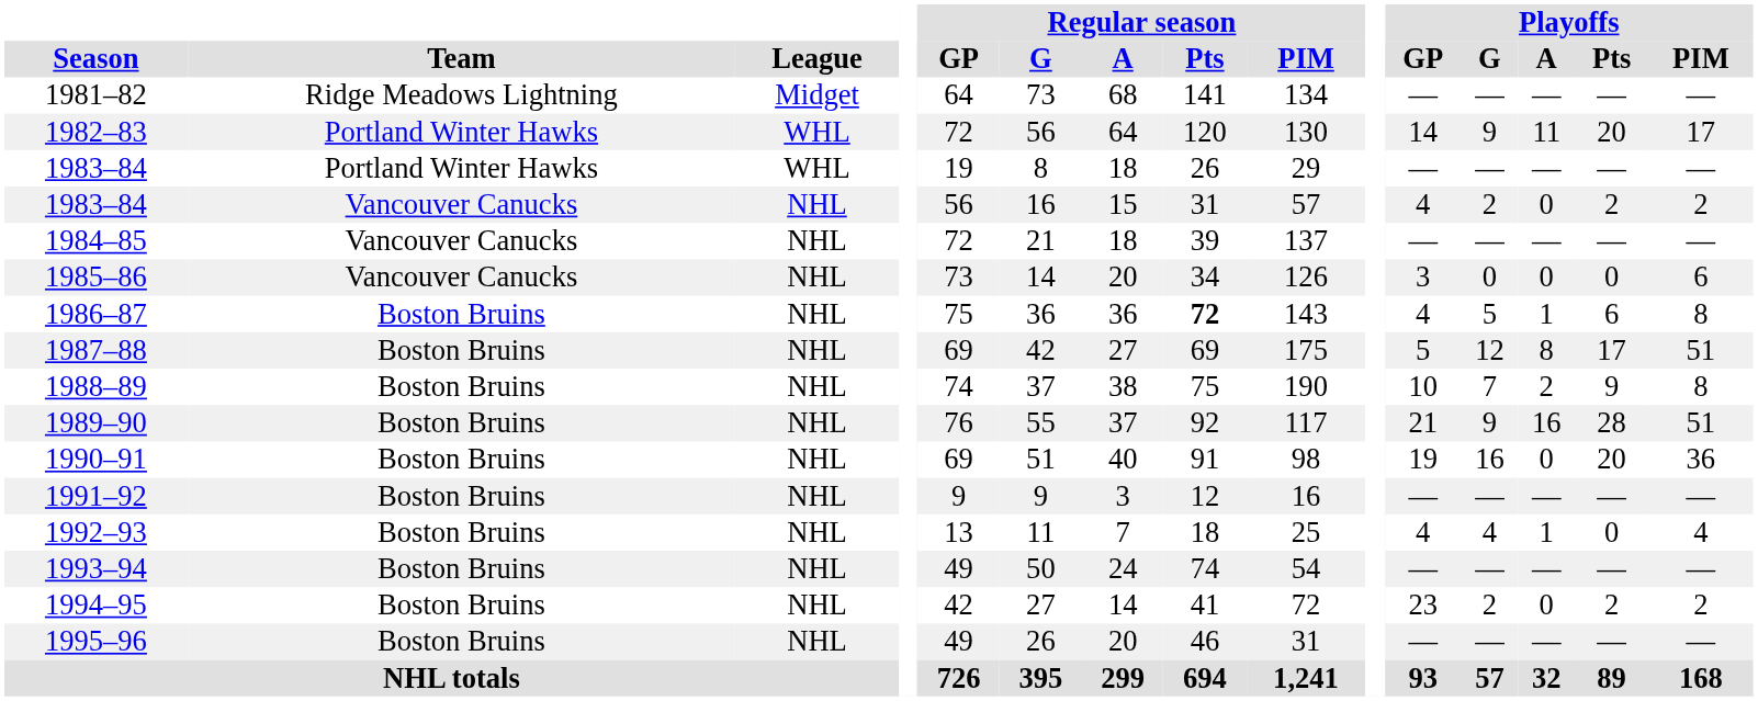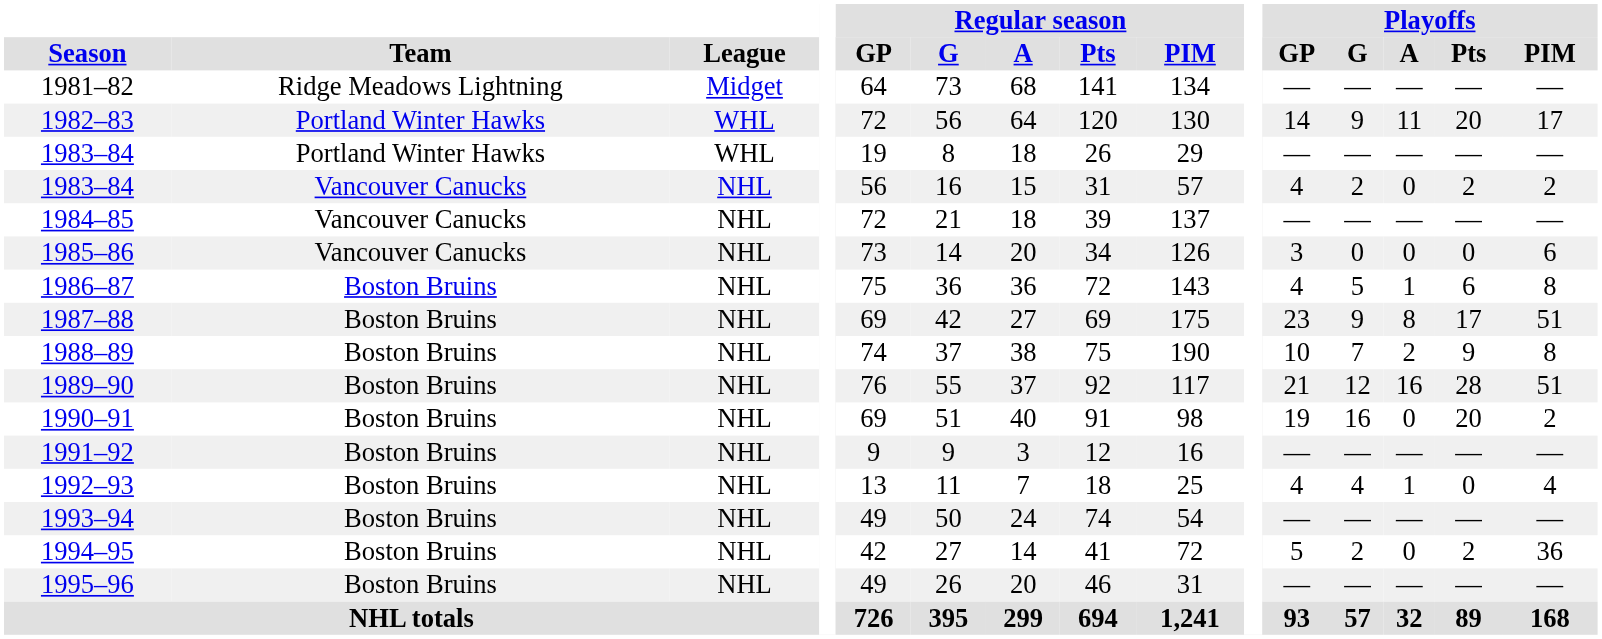1986–87 | Regular season / Pts: bold -> normal
1987–88 | Playoffs / GP: 5 -> 23
1987–88 | Playoffs / G: 12 -> 9
1989–90 | Playoffs / G: 9 -> 12
1990–91 | Playoffs / PIM: 36 -> 2
1994–95 | Playoffs / GP: 23 -> 5
1994–95 | Playoffs / PIM: 2 -> 36
